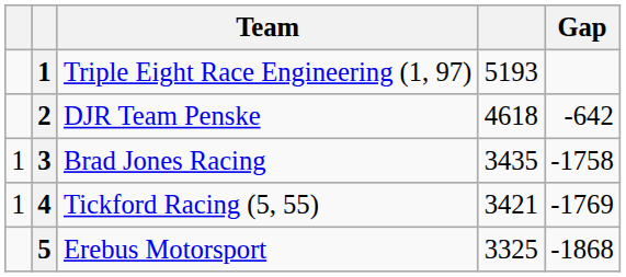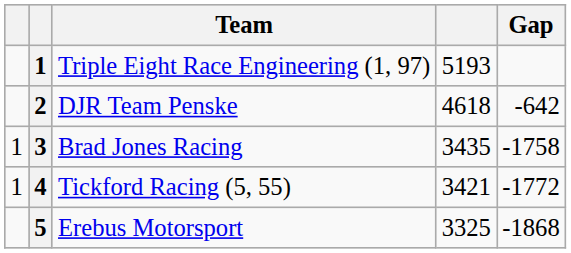Tickford Racing (5, 55) | Gap: -1769 -> -1772
